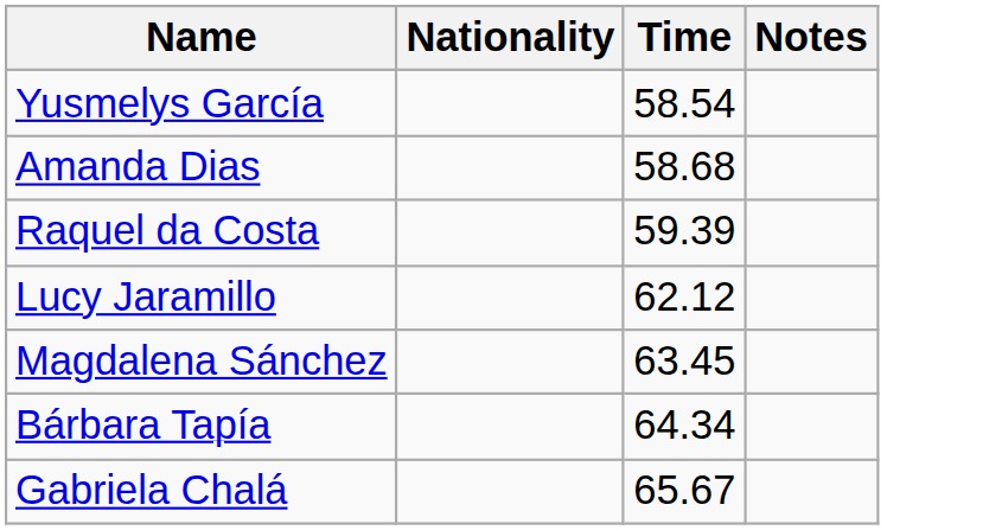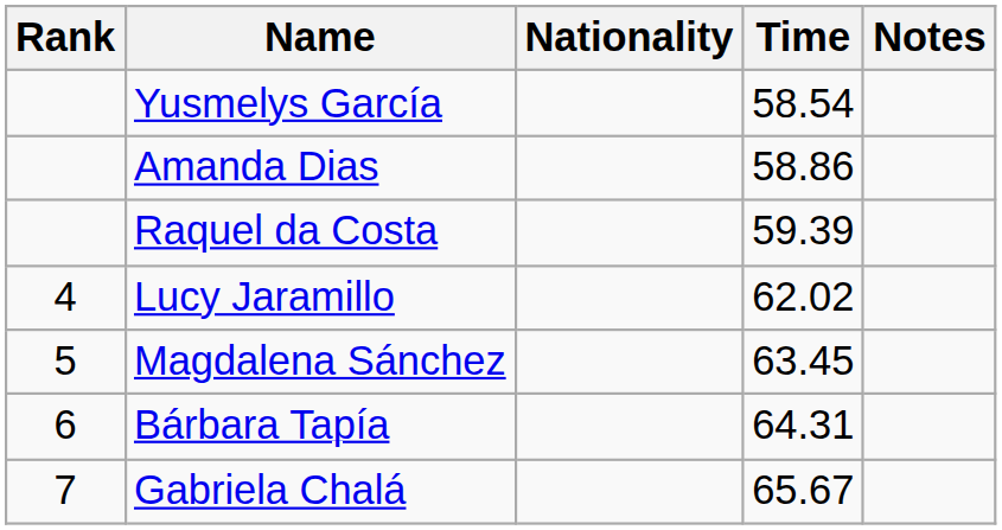+ column: Rank | 4 | 5 | 6 | 7
Amanda Dias | Time: 58.68 -> 58.86
Lucy Jaramillo | Time: 62.12 -> 62.02
Bárbara Tapía | Time: 64.34 -> 64.31
